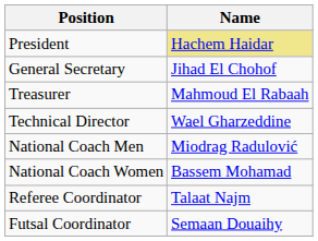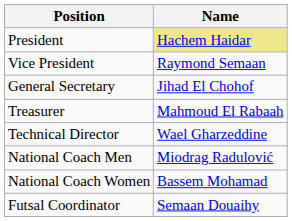+ row: Vice President | Raymond Semaan
- row: Referee Coordinator | Talaat Najm
